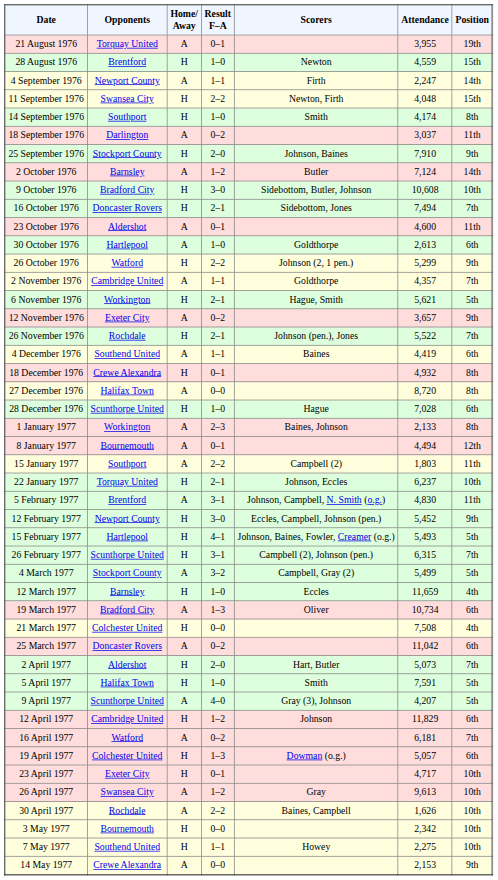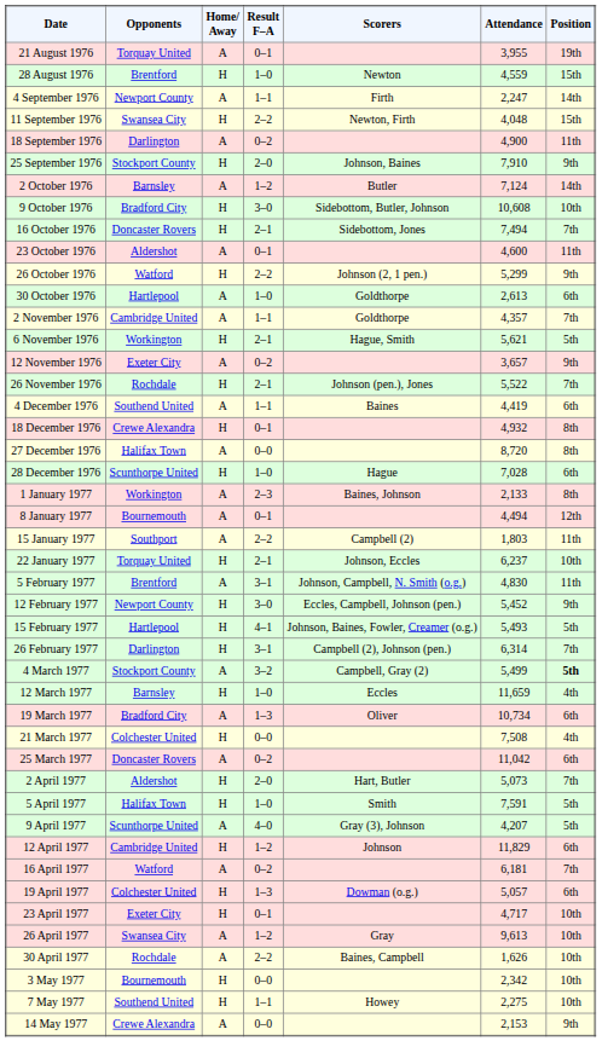- row: 14 September 1976 | Southport | H | 1–0 | Smith | 4,174 | 8th
18 September 1976 | Attendance: 3,037 -> 4,900
rows swapped: 26 October 1976 <-> 30 October 1976
26 February 1977 | Opponents: Scunthorpe United -> Darlington
26 February 1977 | Attendance: 6,315 -> 6,314
4 March 1977 | Position: normal -> bold
